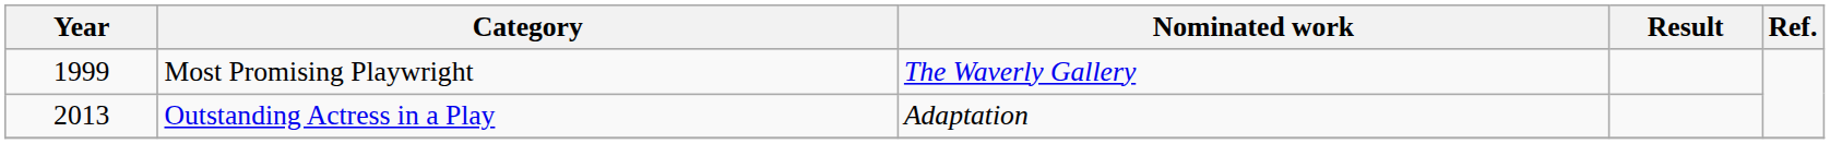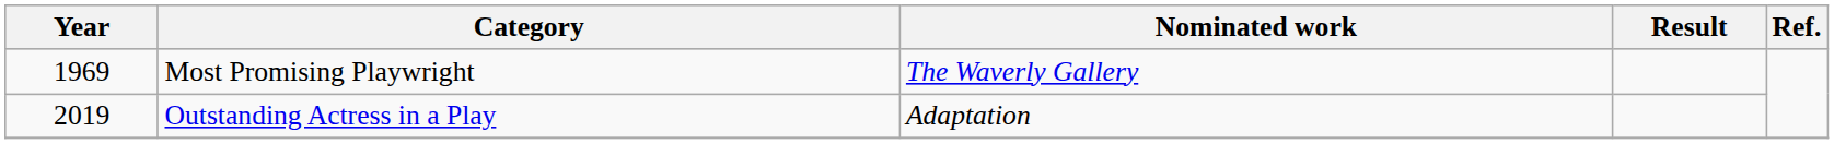Most Promising Playwright | Year: 1999 -> 1969
Outstanding Actress in a Play | Year: 2013 -> 2019
